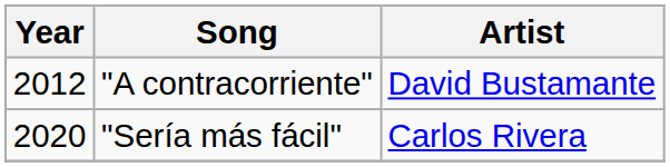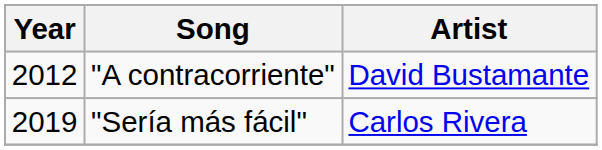"Sería más fácil" | Year: 2020 -> 2019
